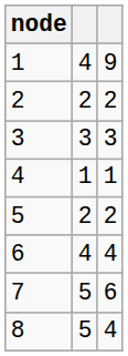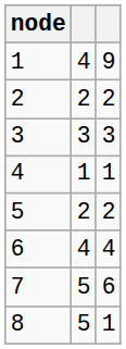8 | column 3: 4 -> 1
